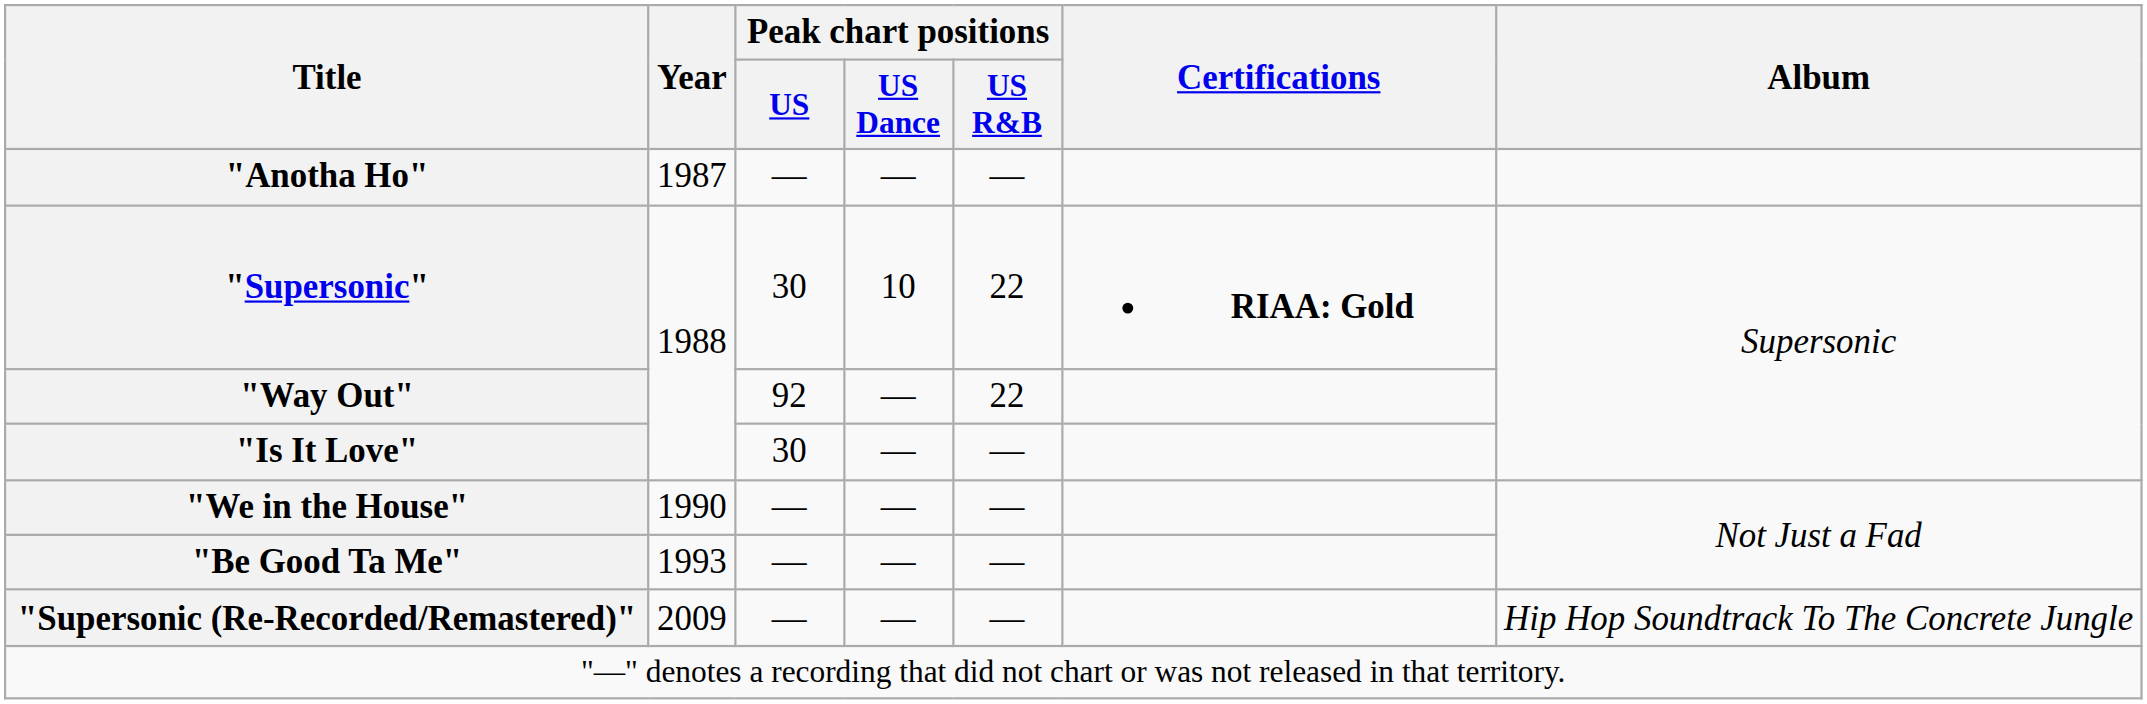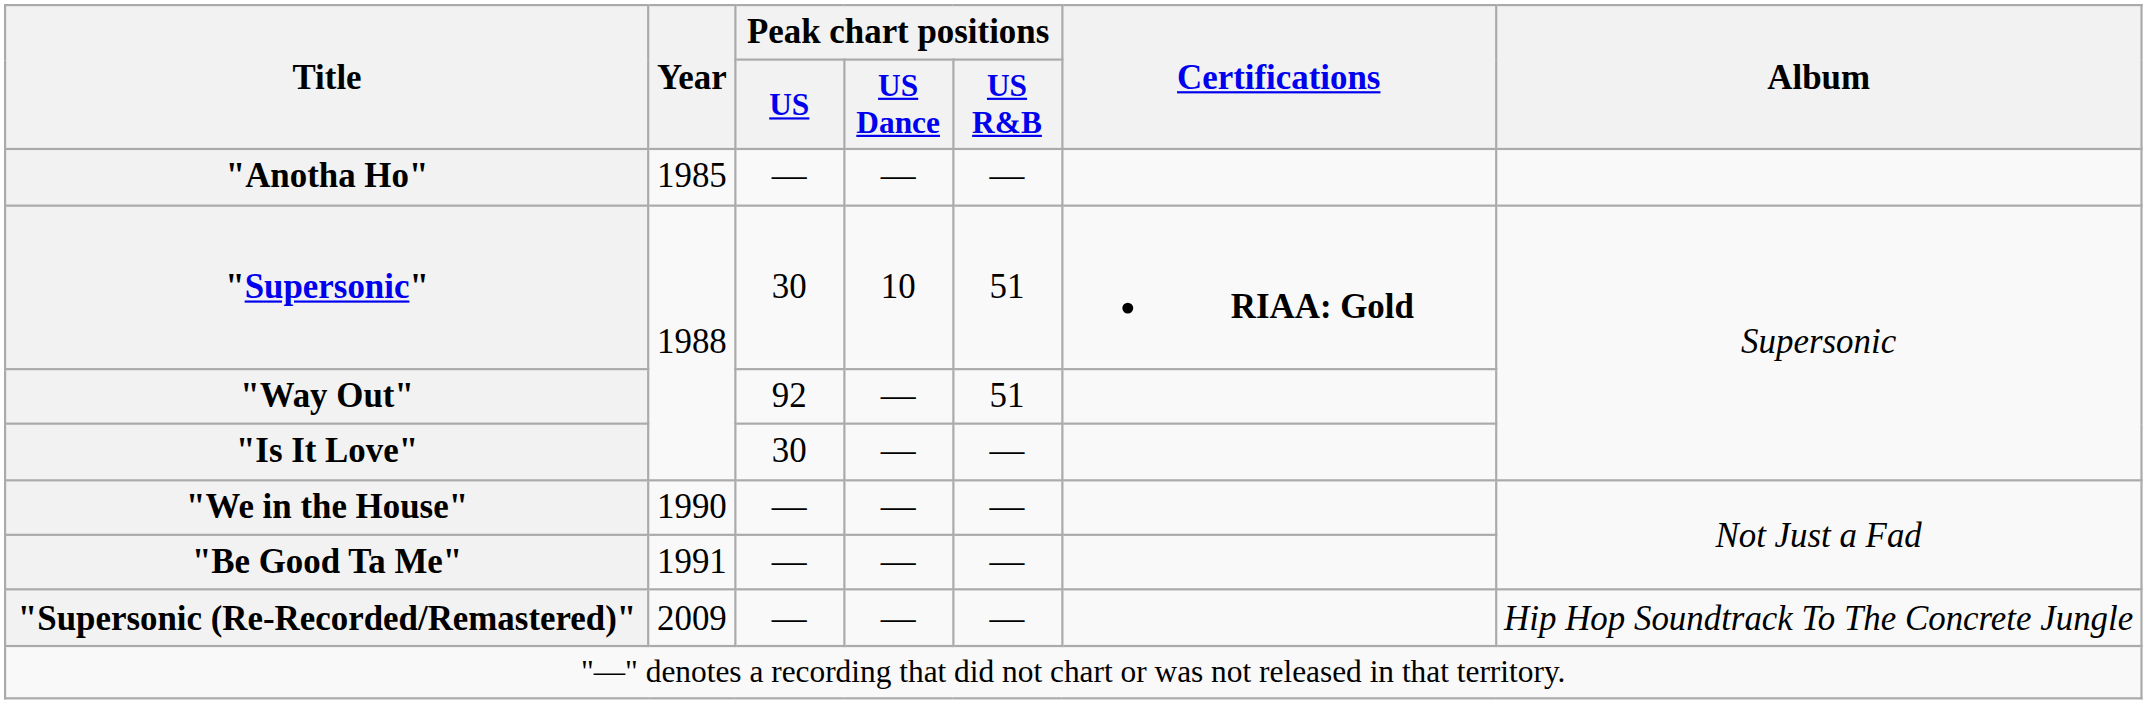"Anotha Ho" | Year: 1987 -> 1985
"Supersonic" | Peak chart positions / US R&B: 22 -> 51
"Way Out" | Peak chart positions / US R&B: 22 -> 51
"Be Good Ta Me" | Year: 1993 -> 1991
